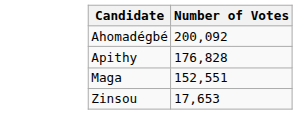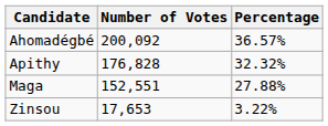+ column: Percentage | 36.57% | 32.32% | 27.88% | 3.22%
